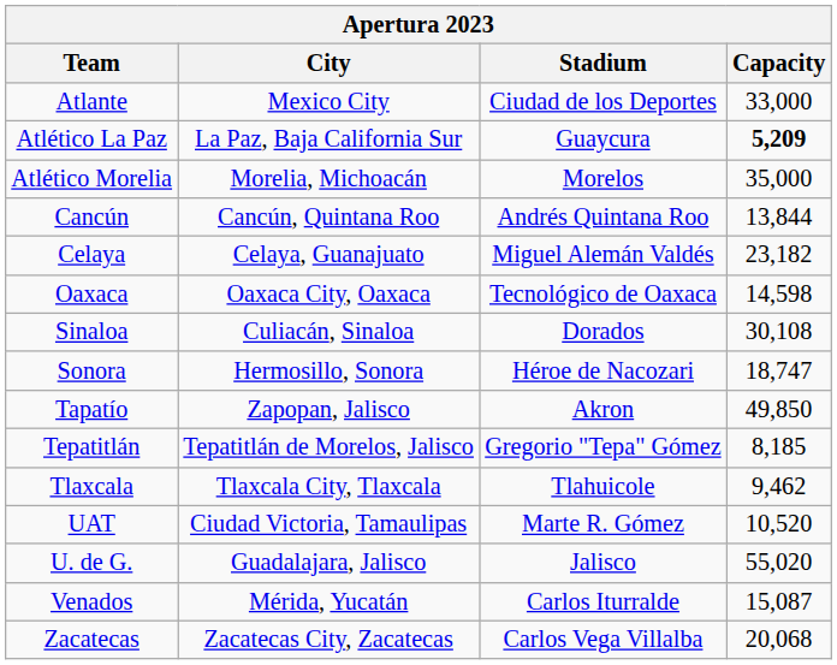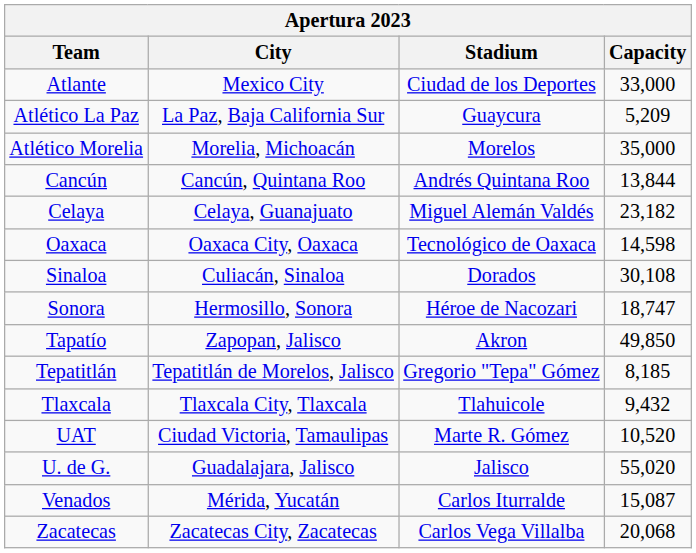Atlético La Paz | Capacity: bold -> normal
Tlaxcala | Capacity: 9,462 -> 9,432
